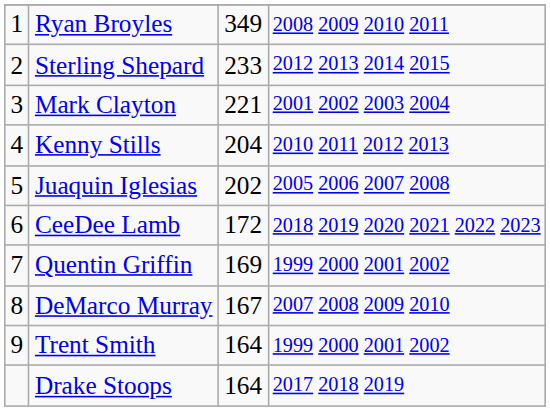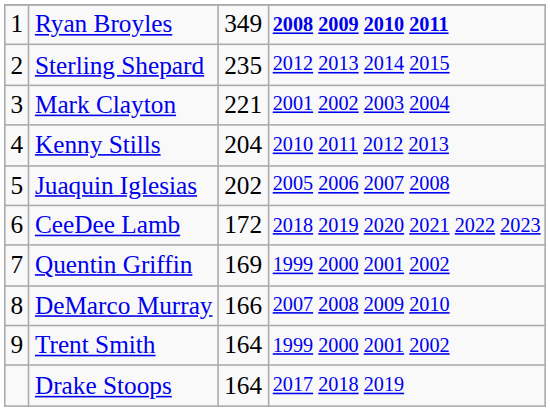Ryan Broyles | column 4: normal -> bold
Sterling Shepard | column 3: 233 -> 235
DeMarco Murray | column 3: 167 -> 166
